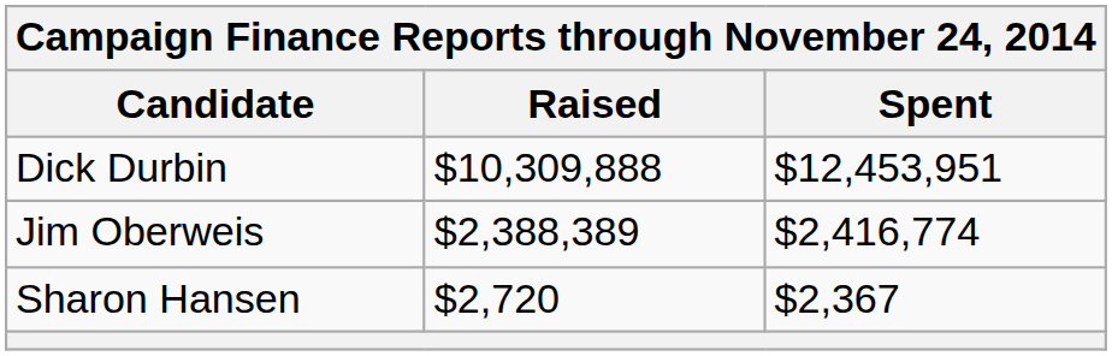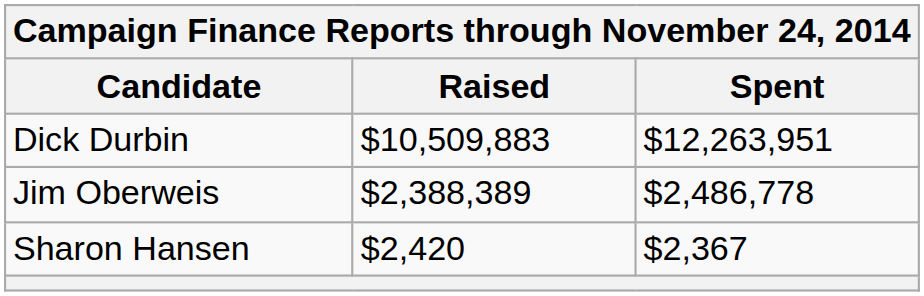Dick Durbin | Raised: $10,309,888 -> $10,509,883
Dick Durbin | Spent: $12,453,951 -> $12,263,951
Jim Oberweis | Spent: $2,416,774 -> $2,486,778
Sharon Hansen | Raised: $2,720 -> $2,420
